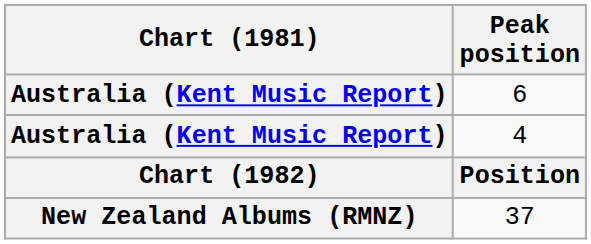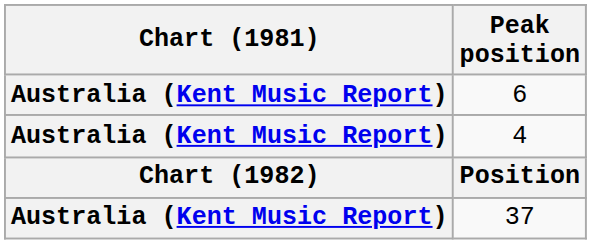37 | Chart (1981): New Zealand Albums (RMNZ) -> Australia (Kent Music Report)
